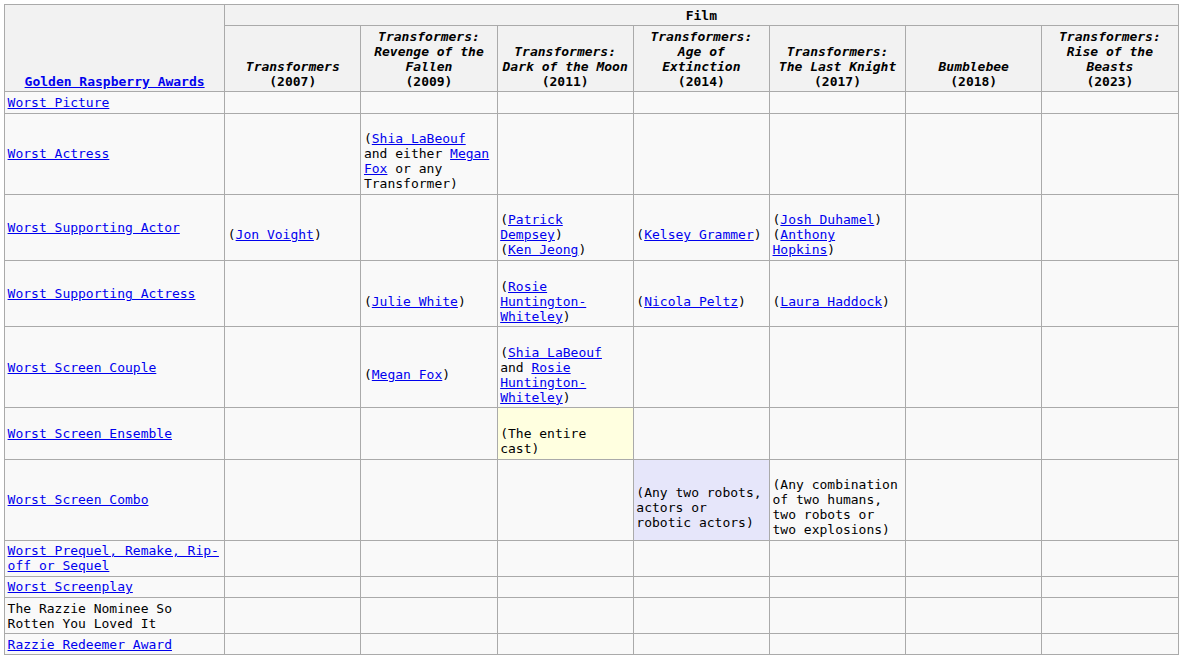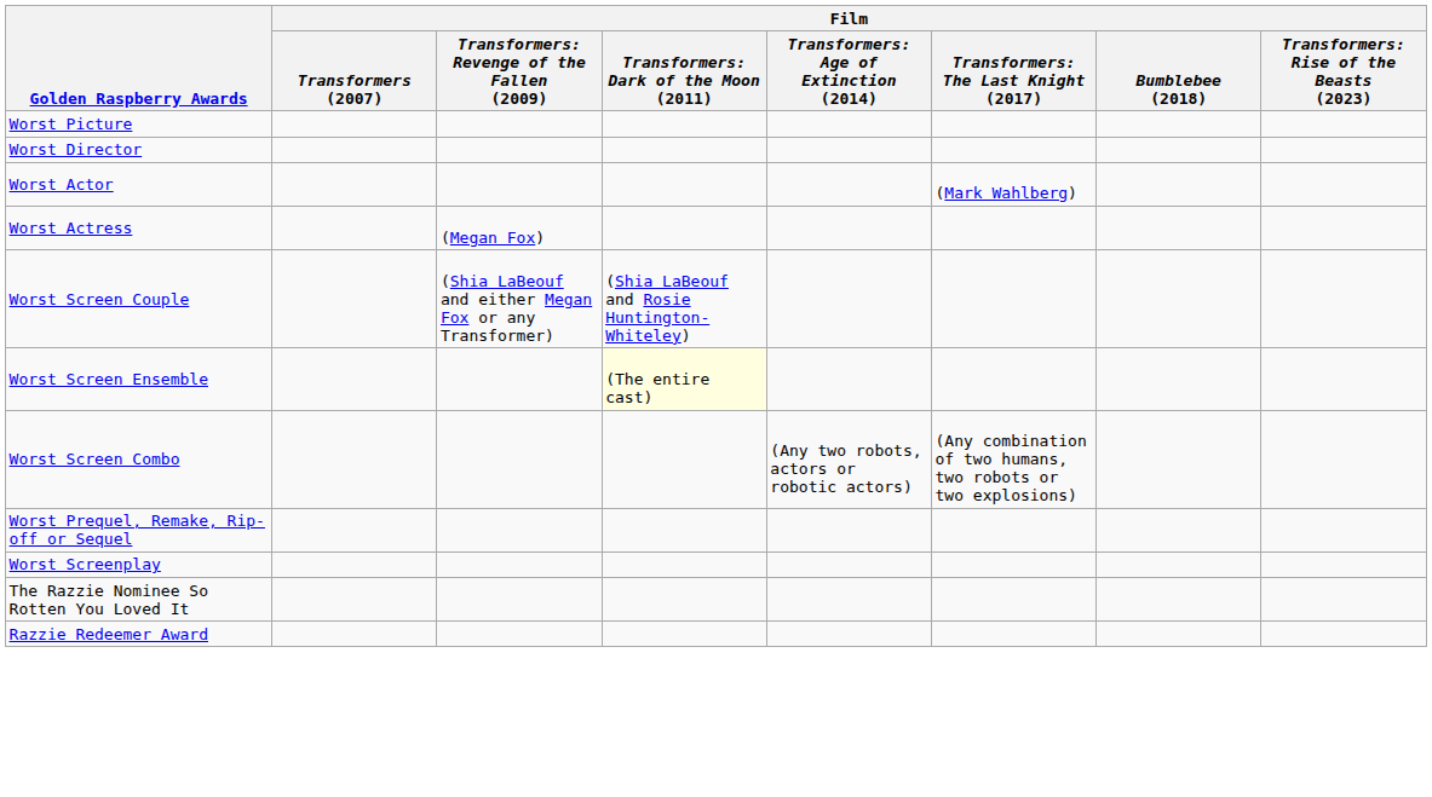+ row: Worst Director
+ row: Worst Actor | (Mark Wahlberg)
Worst Actress | column 3: (Shia LaBeouf and either Megan Fox or any Transformer) -> (Megan Fox)
- row: Worst Supporting Actor | (Jon Voight) | (Patrick Dempsey) (Ken Jeong) | (Kelsey Grammer) | (Josh Duhamel) (Anthony Hopkins)
- row: Worst Supporting Actress | (Julie White) | (Rosie Huntington-Whiteley) | (Nicola Peltz) | (Laura Haddock)
Worst Screen Couple | column 3: (Megan Fox) -> (Shia LaBeouf and either Megan Fox or any Transformer)
Worst Screen Combo | column 5: lavender background -> no background
